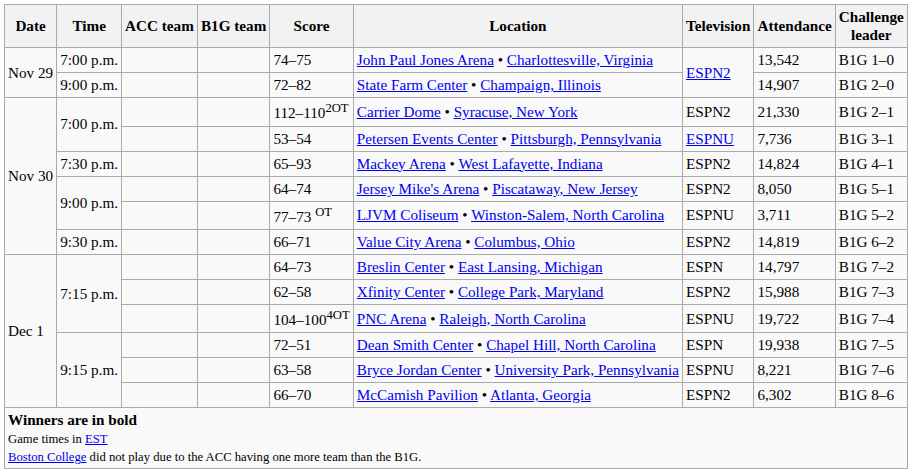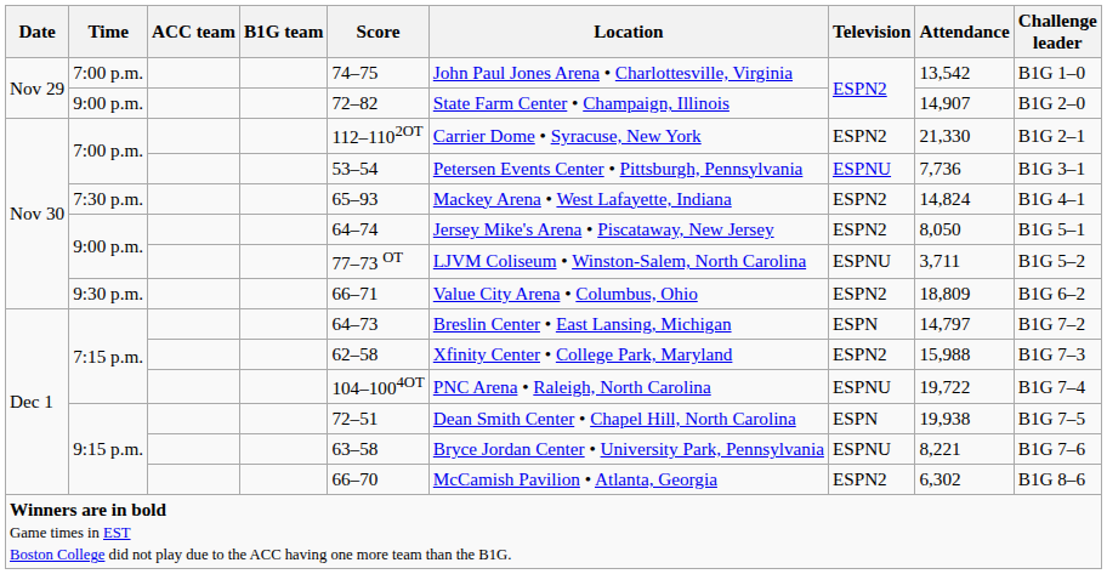9:30 p.m. | Attendance: 14,819 -> 18,809
